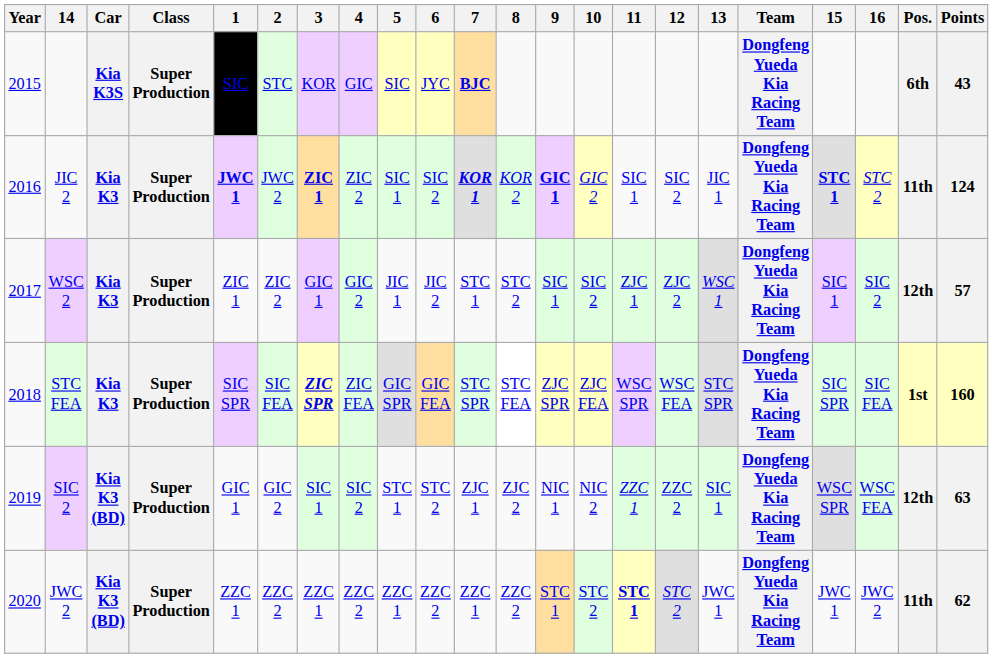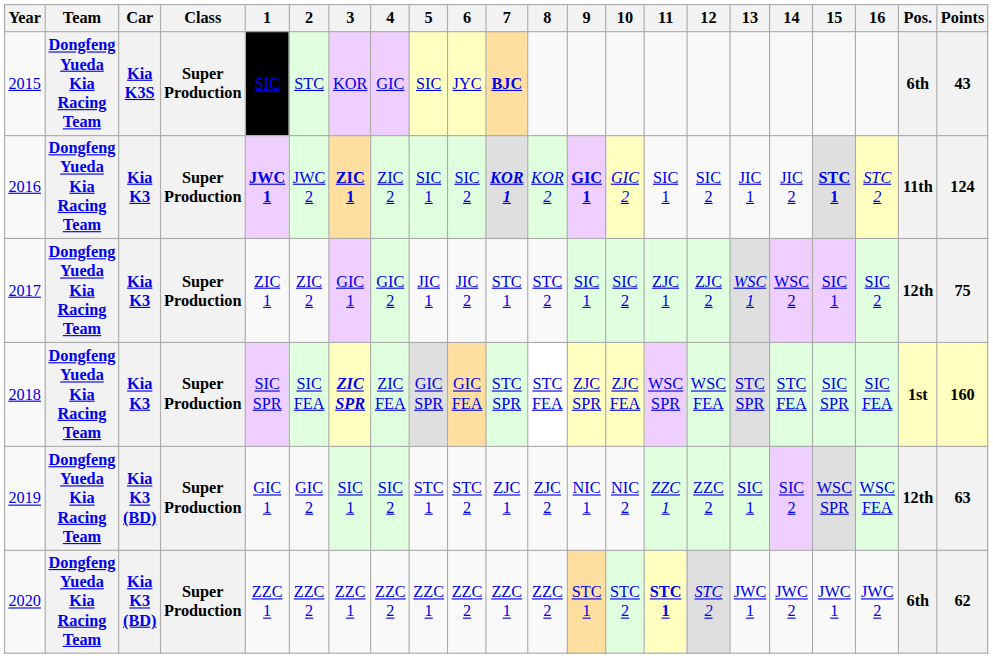columns swapped: Team <-> 14
2017 | Points: 57 -> 75
2020 | Pos.: 11th -> 6th
